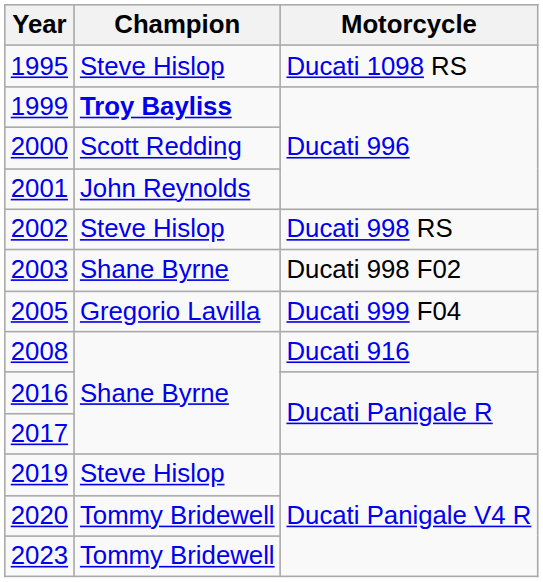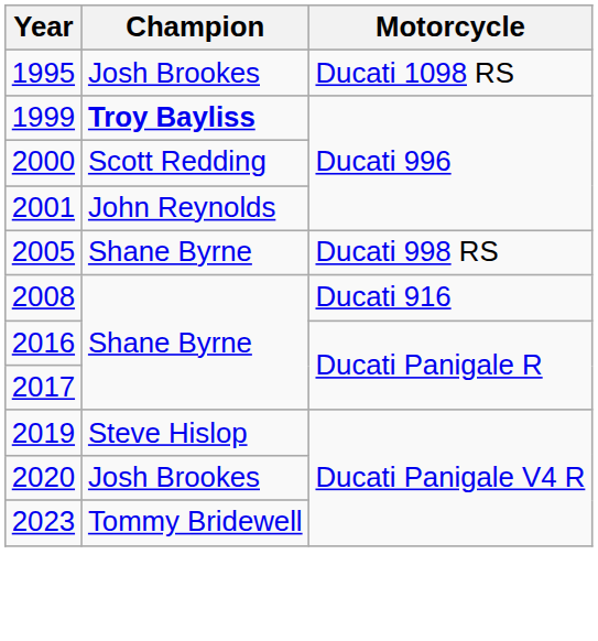1995 | Champion: Steve Hislop -> Josh Brookes
- row: 2002 | Steve Hislop | Ducati 998 RS
- row: 2003 | Shane Byrne | Ducati 998 F02
2005 | Champion: Gregorio Lavilla -> Shane Byrne
2005 | Motorcycle: Ducati 999 F04 -> Ducati 998 RS
2020 | Champion: Tommy Bridewell -> Josh Brookes
